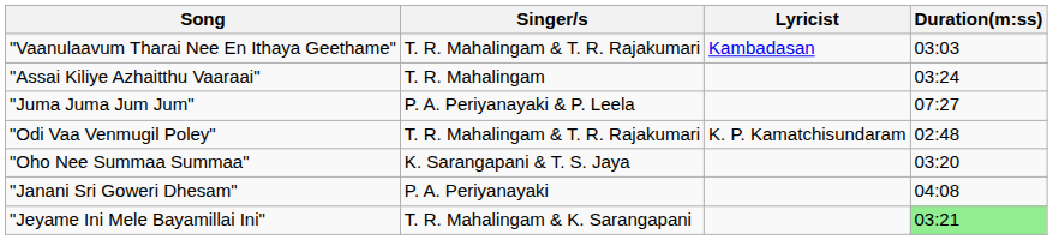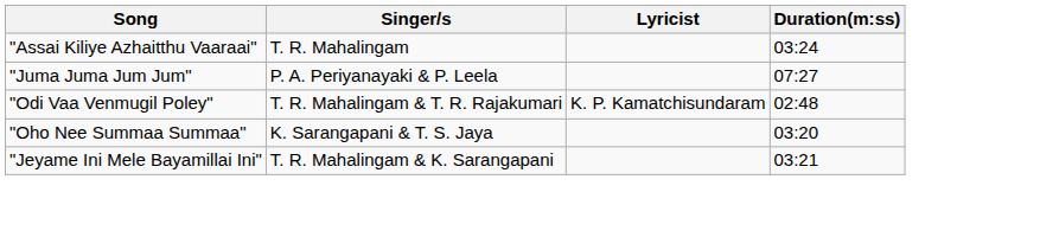- row: "Vaanulaavum Tharai Nee En Ithaya Geethame" | T. R. Mahalingam & T. R. Rajakumari | Kambadasan | 03:03
- row: "Janani Sri Goweri Dhesam" | P. A. Periyanayaki | 04:08
"Jeyame Ini Mele Bayamillai Ini" | Duration(m:ss): lightgreen background -> no background
